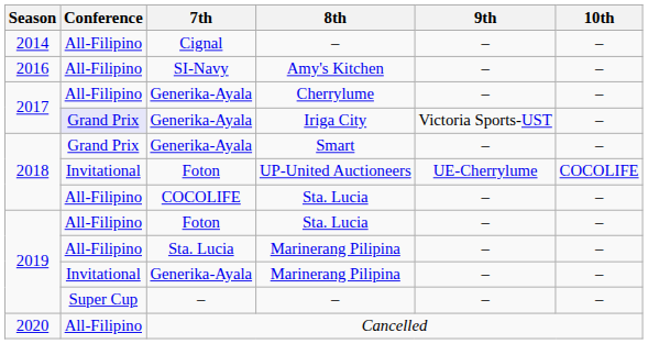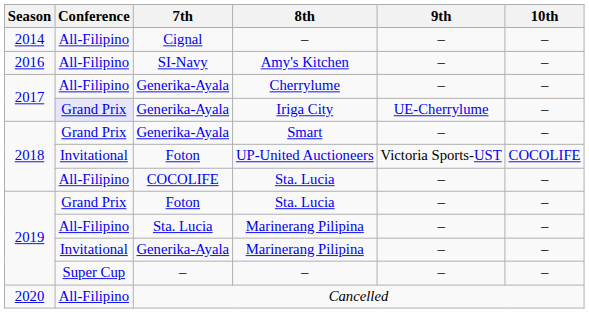Iriga City | 9th: Victoria Sports-UST -> UE-Cherrylume
UP-United Auctioneers | 9th: UE-Cherrylume -> Victoria Sports-UST
Foton / Sta. Lucia | Conference: All-Filipino -> Grand Prix
